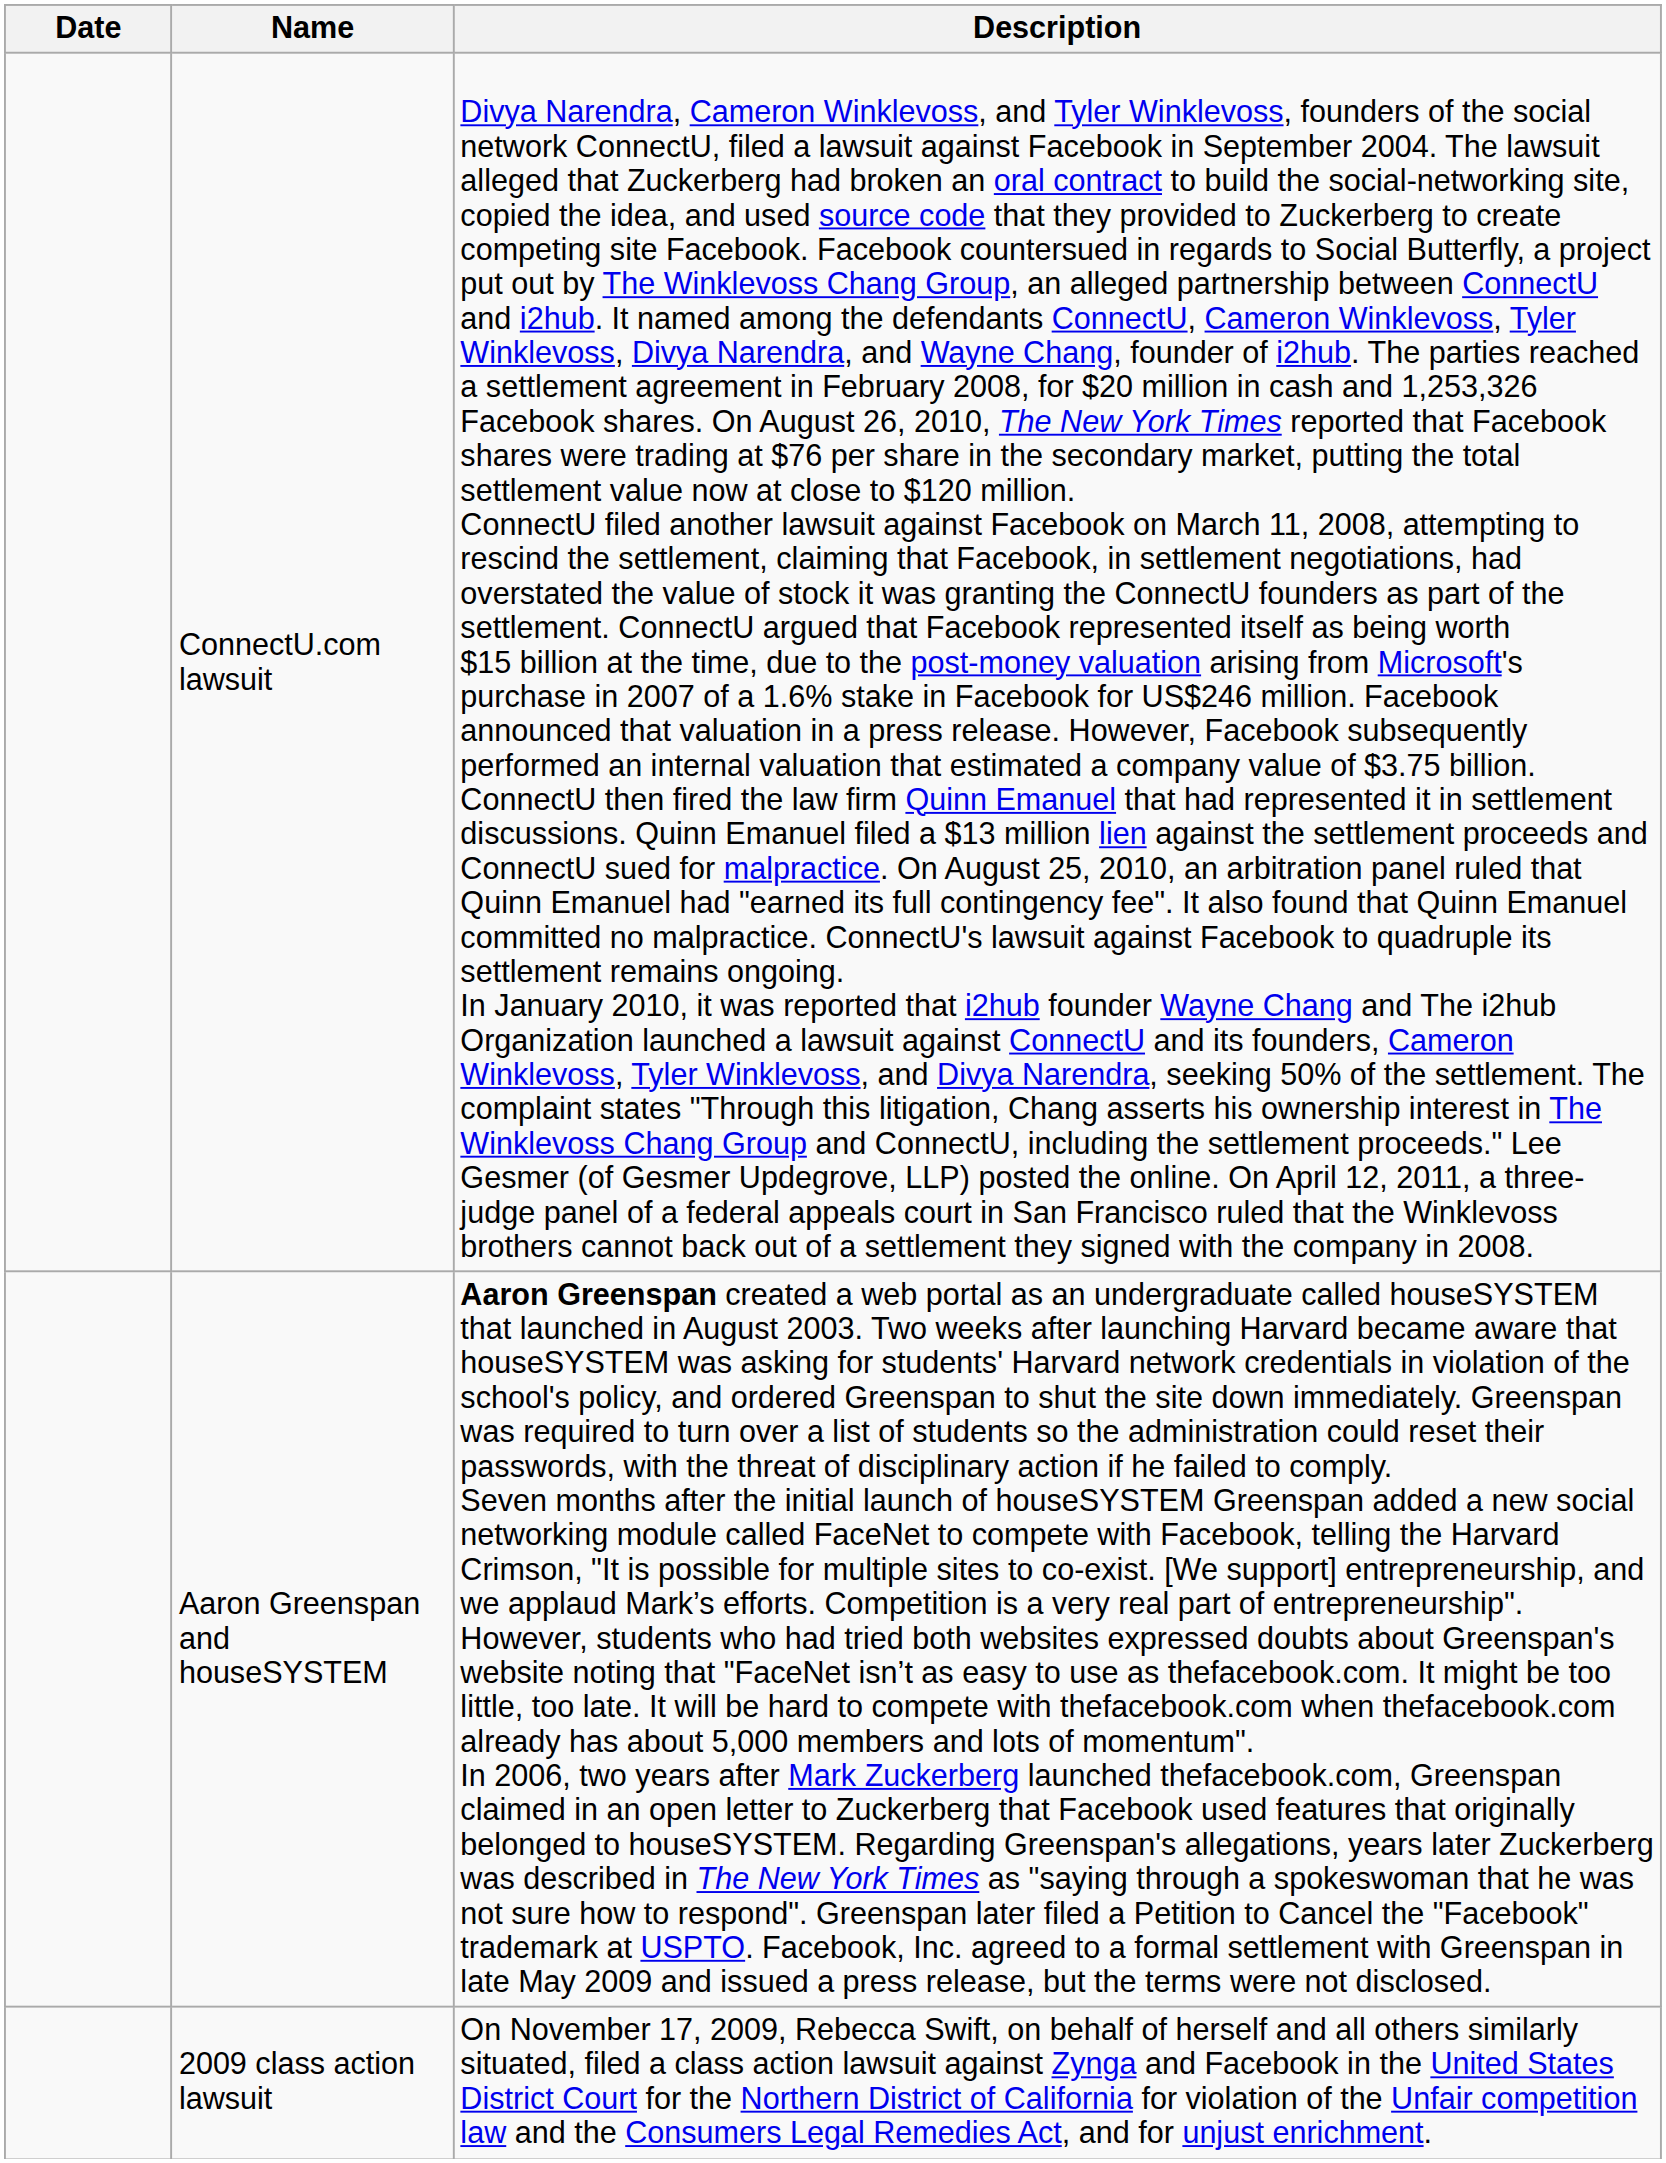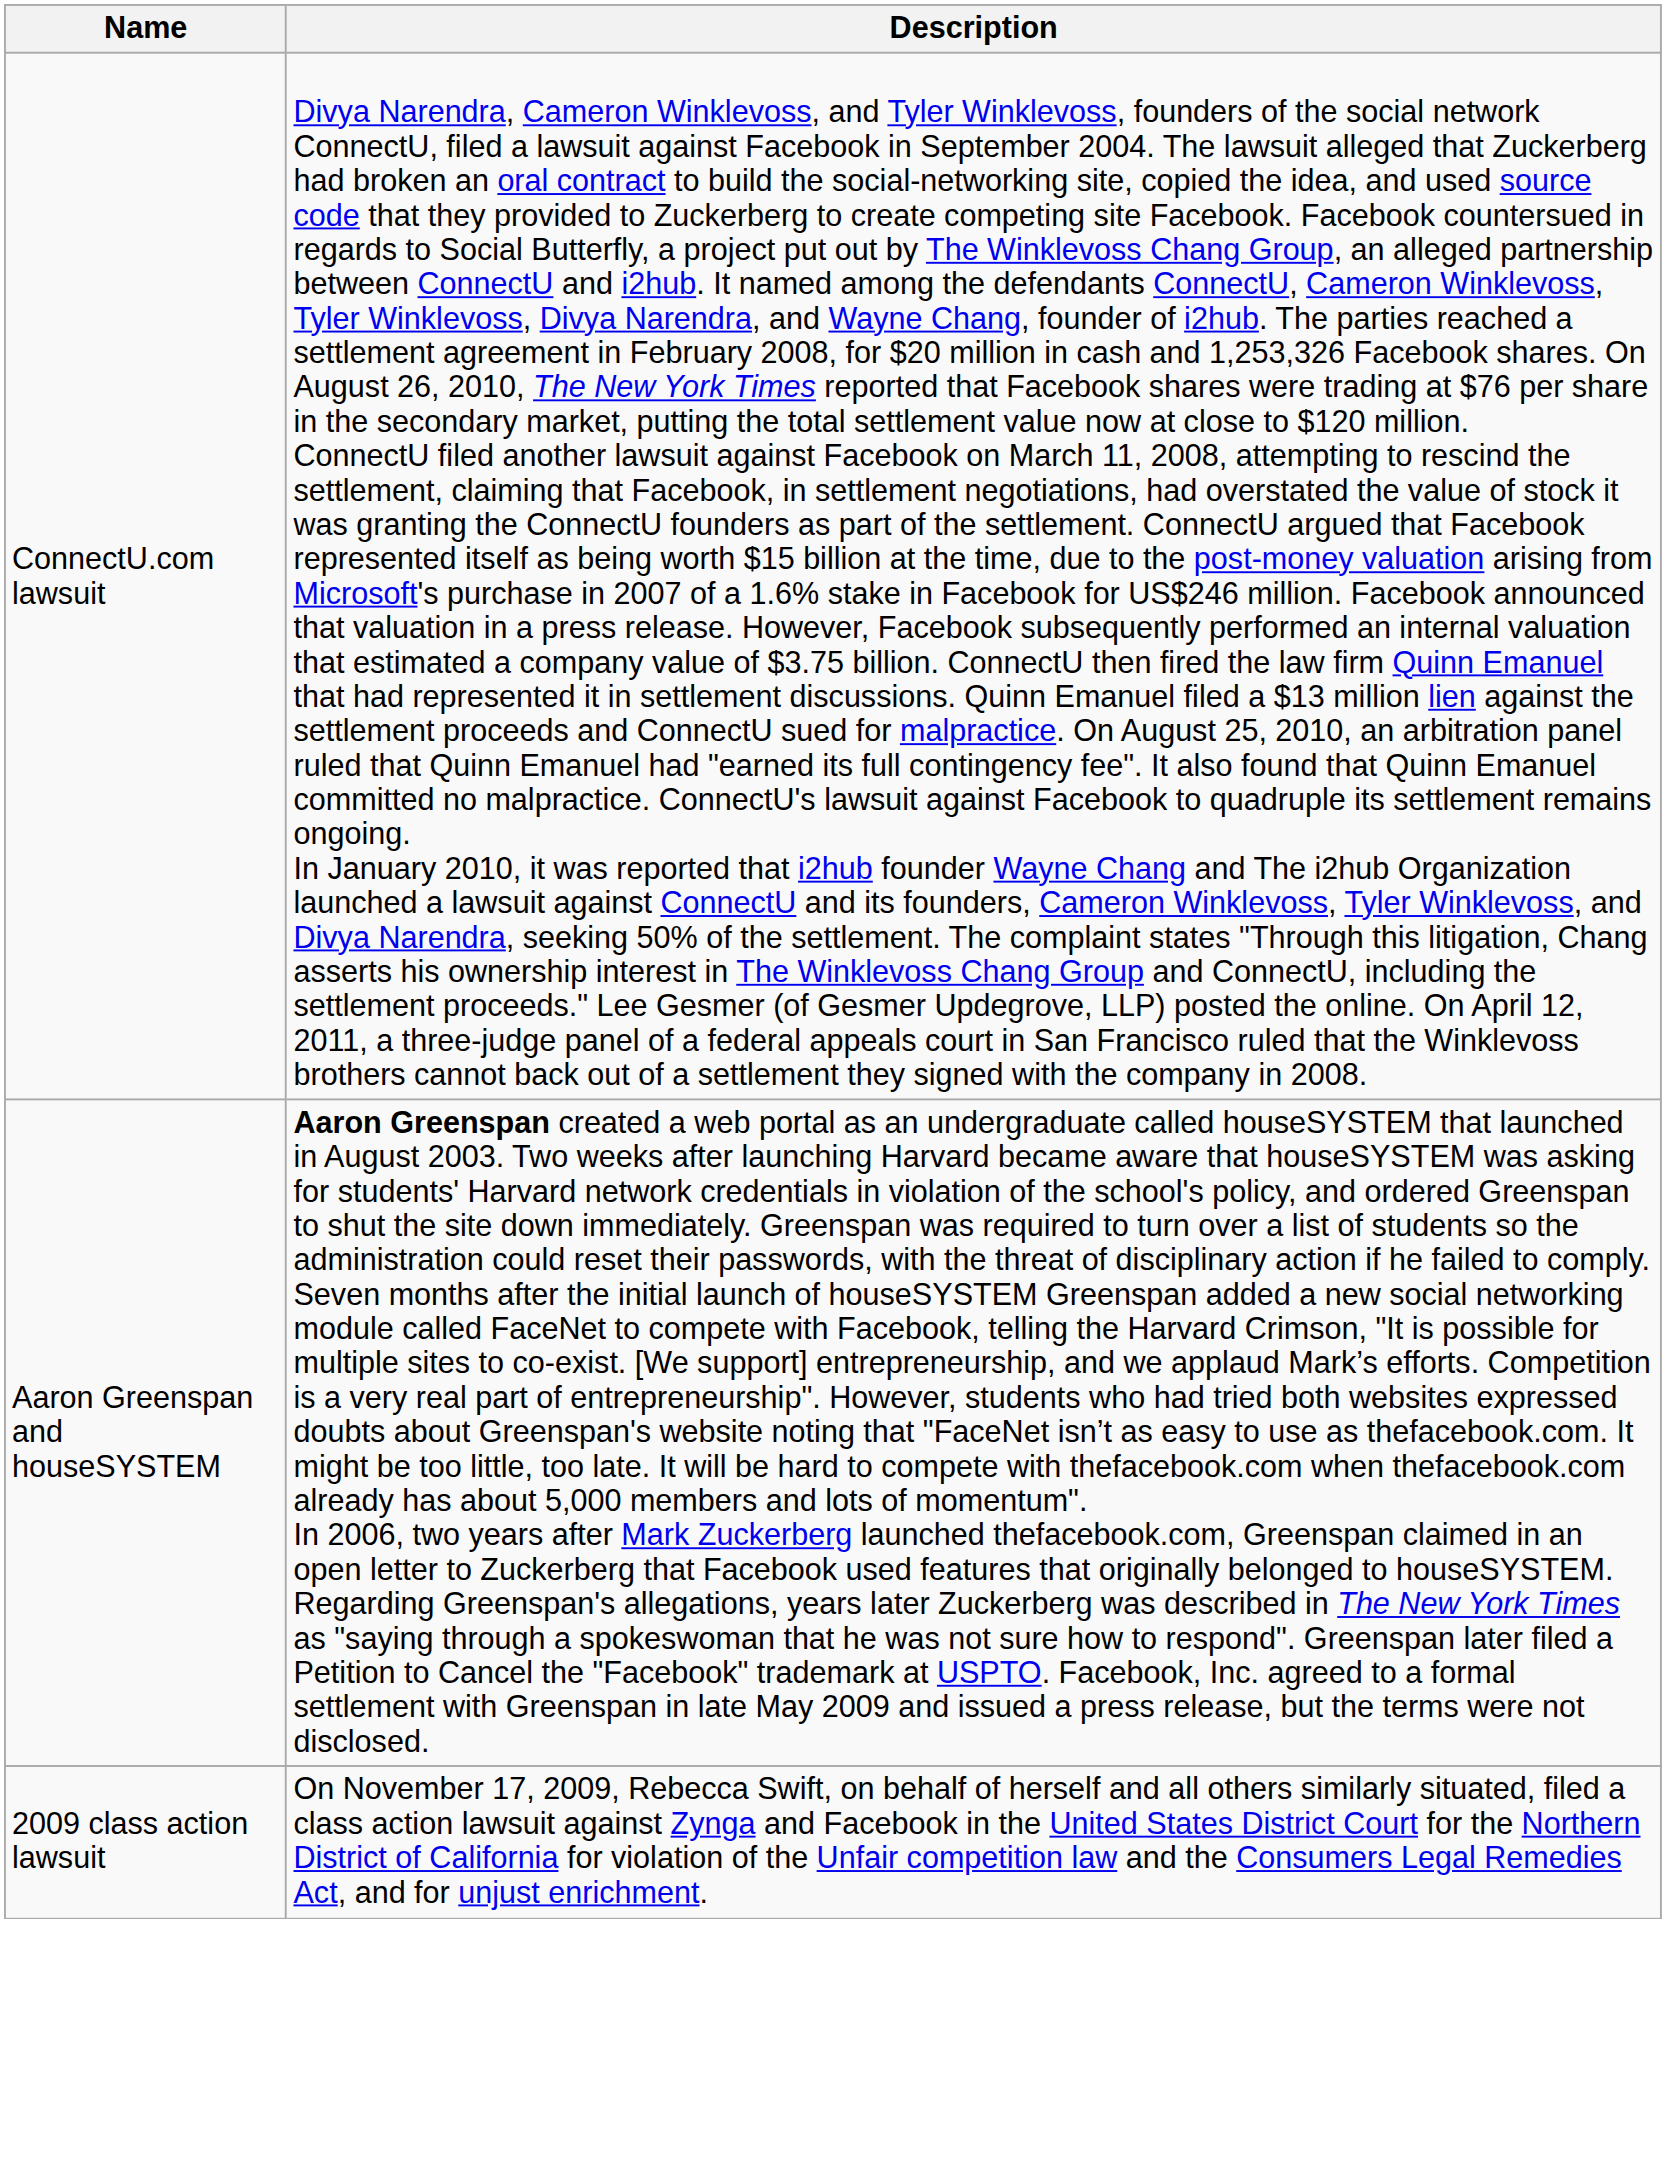- column: Date
